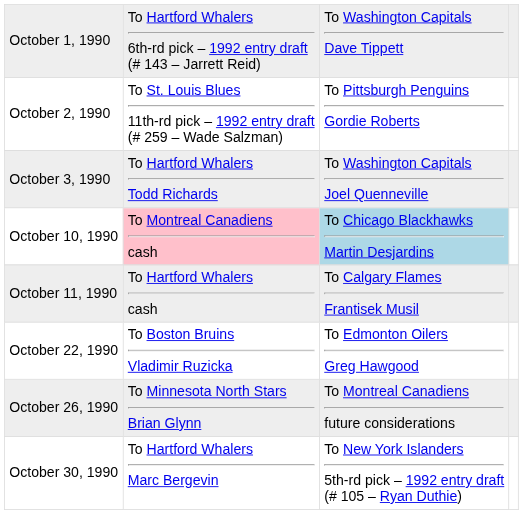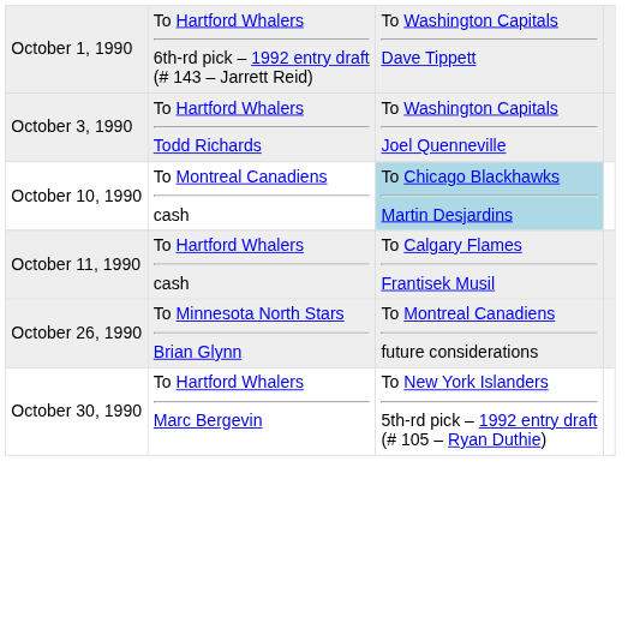- row: October 2, 1990 | To St. Louis Blues 11th-rd pick – 1992 entry draft (# 259 – Wade Salzman) | To Pittsburgh Penguins Gordie Roberts
October 10, 1990 | column 2: pink background -> no background
- row: October 22, 1990 | To Boston Bruins Vladimir Ruzicka | To Edmonton Oilers Greg Hawgood
